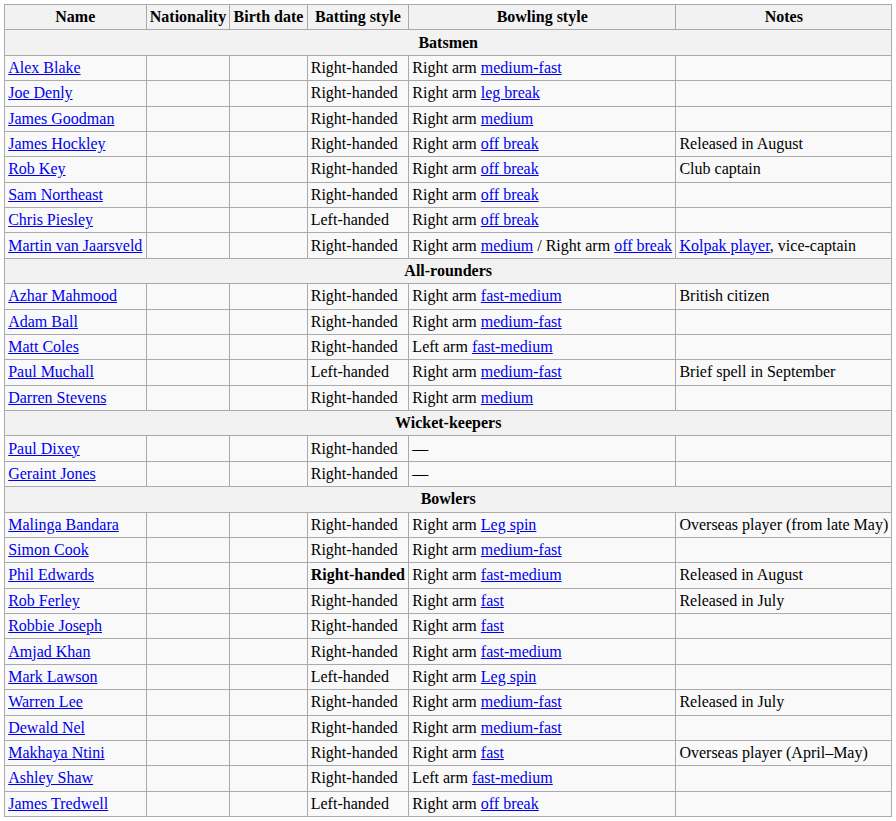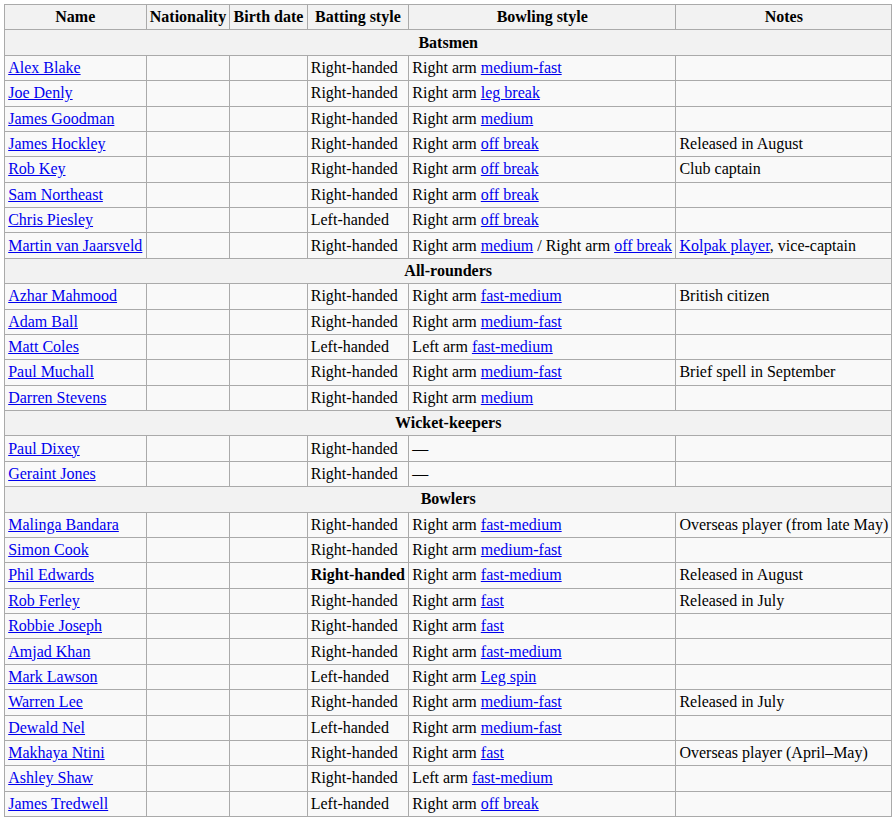Matt Coles | Batting style: Right-handed -> Left-handed
Paul Muchall | Batting style: Left-handed -> Right-handed
Malinga Bandara | Bowling style: Right arm Leg spin -> Right arm fast-medium
Dewald Nel | Batting style: Right-handed -> Left-handed
